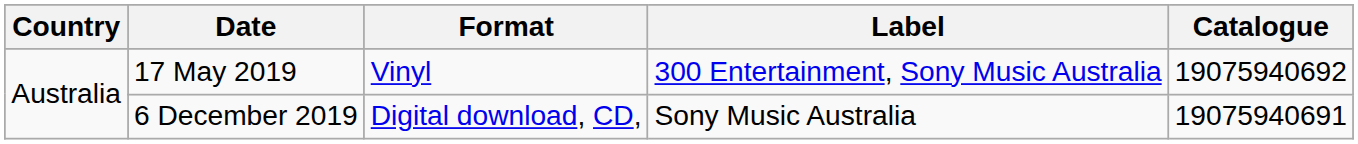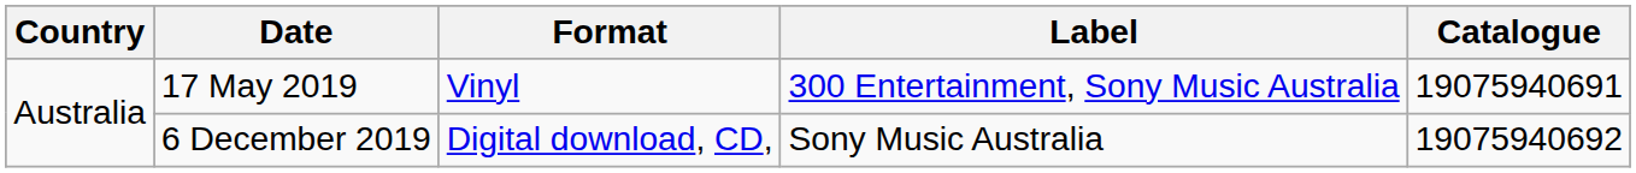17 May 2019 | Catalogue: 19075940692 -> 19075940691
6 December 2019 | Catalogue: 19075940691 -> 19075940692
